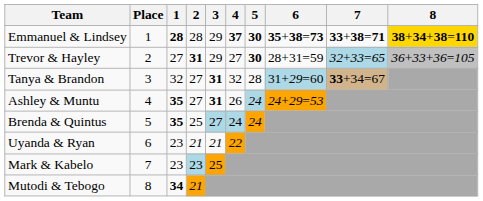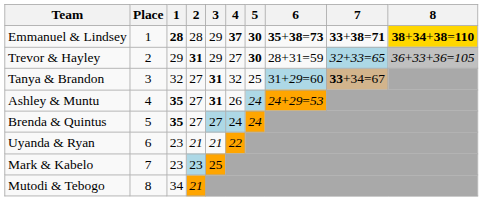Trevor & Hayley | 1: 27 -> 29
Tanya & Brandon | 5: 28 -> 25
Brenda & Quintus | 2: 25 -> 27
Mutodi & Tebogo | 1: bold -> normal
